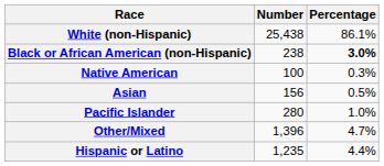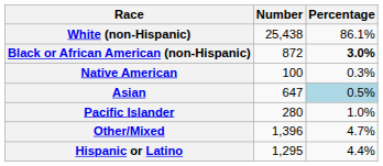Black or African American (non-Hispanic) | Number: 238 -> 872
Asian | Number: 156 -> 647
Asian | Percentage: no background -> lightblue background
Hispanic or Latino | Number: 1,235 -> 1,295
